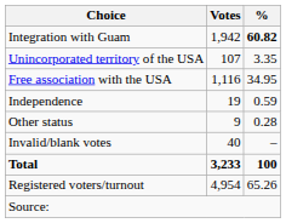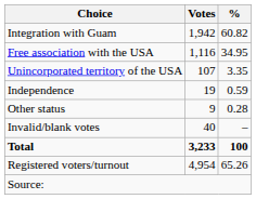Integration with Guam | %: bold -> normal
rows swapped: Free association with the USA <-> Unincorporated territory of the USA
